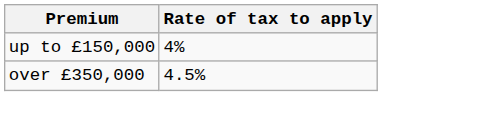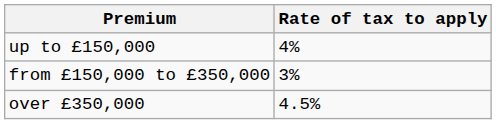+ row: from £150,000 to £350,000 | 3%
